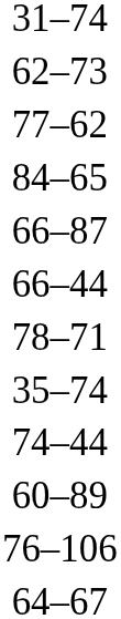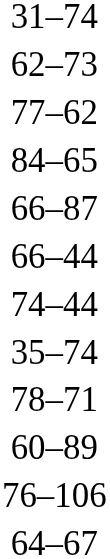rows swapped: 78–71 <-> 74–44
